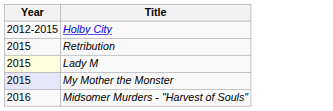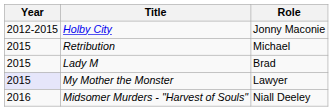+ column: Role | Jonny Maconie | Michael | Brad | Lawyer | Niall Deeley
Lady M | Year: lightyellow background -> no background
